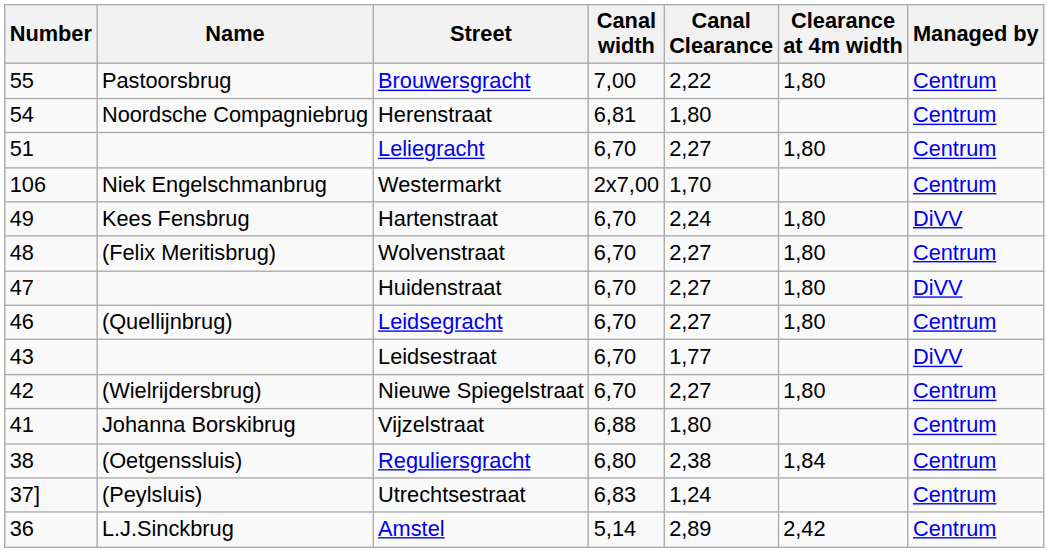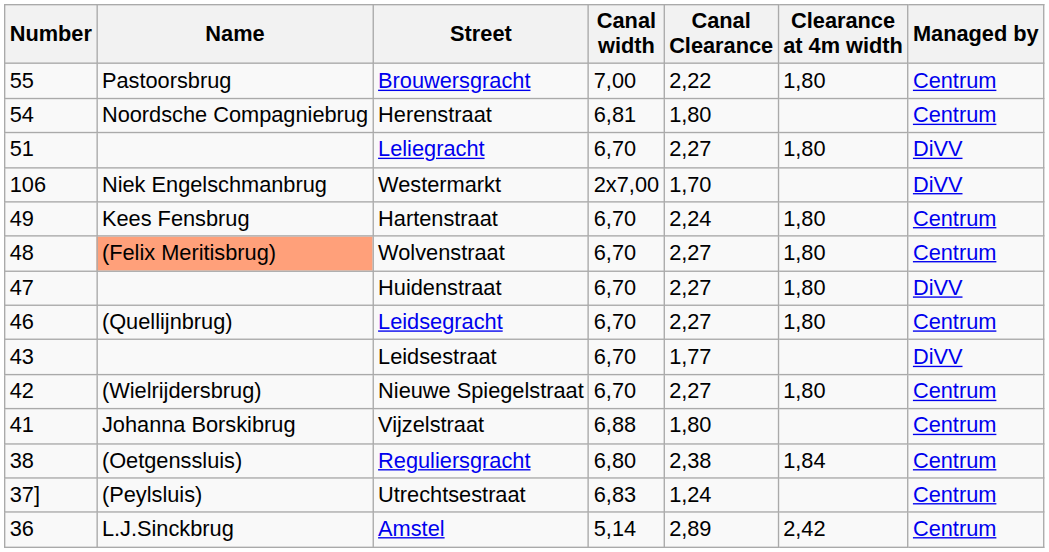Leliegracht | Managed by: Centrum -> DiVV
Westermarkt | Managed by: Centrum -> DiVV
Hartenstraat | Managed by: DiVV -> Centrum
Wolvenstraat | Name: no background -> lightsalmon background
